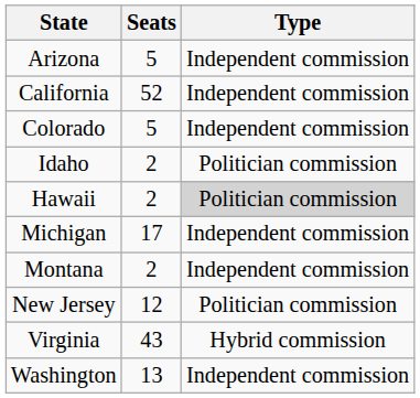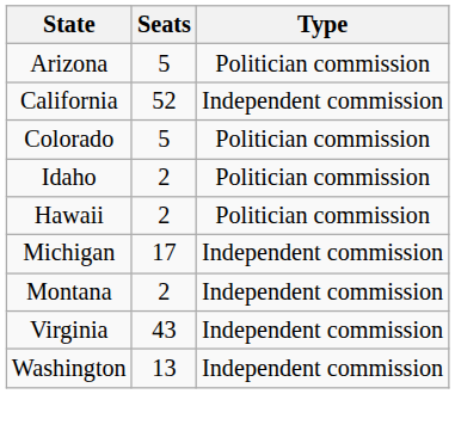Arizona | Type: Independent commission -> Politician commission
Colorado | Type: Independent commission -> Politician commission
Hawaii | Type: lightgrey background -> no background
- row: New Jersey | 12 | Politician commission
Virginia | Type: Hybrid commission -> Independent commission
